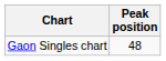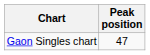Gaon Singles chart | Peak position: 48 -> 47
